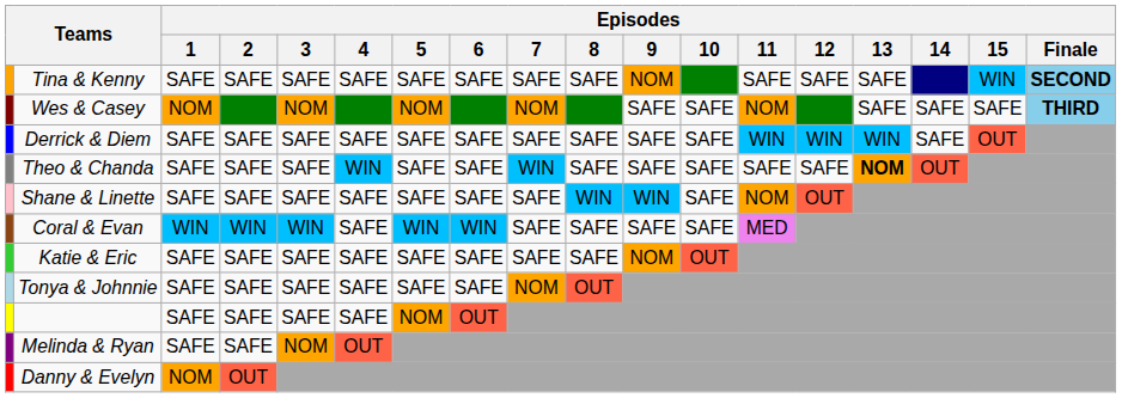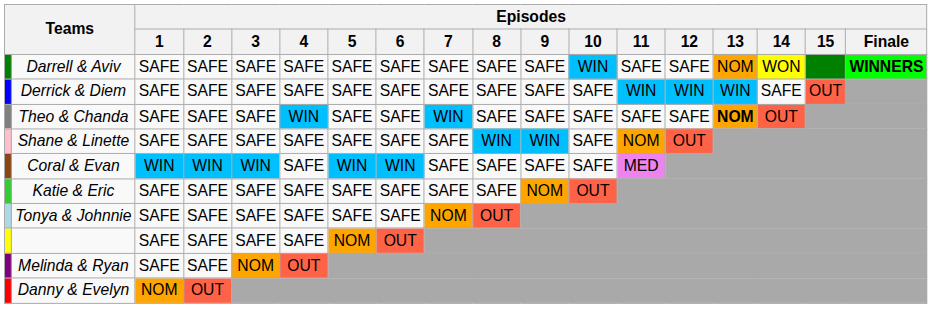+ row: Darrell & Aviv | SAFE | SAFE | SAFE | SAFE | SAFE | SAFE | SAFE | SAFE | SAFE | WIN | SAFE | SAFE | NOM | WON | WINNERS
- row: Tina & Kenny | SAFE | SAFE | SAFE | SAFE | SAFE | SAFE | SAFE | SAFE | NOM | SAFE | SAFE | SAFE | WIN | SECOND
- row: Wes & Casey | NOM | NOM | NOM | NOM | SAFE | SAFE | NOM | SAFE | SAFE | SAFE | THIRD
